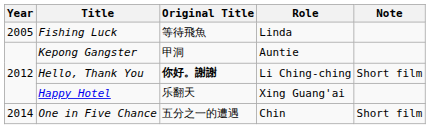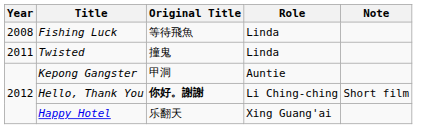Fishing Luck | Year: 2005 -> 2008
+ row: 2011 | Twisted | 撞鬼 | Linda
- row: 2014 | One in Five Chance | 五分之一的遭遇 | Chin | Short film
